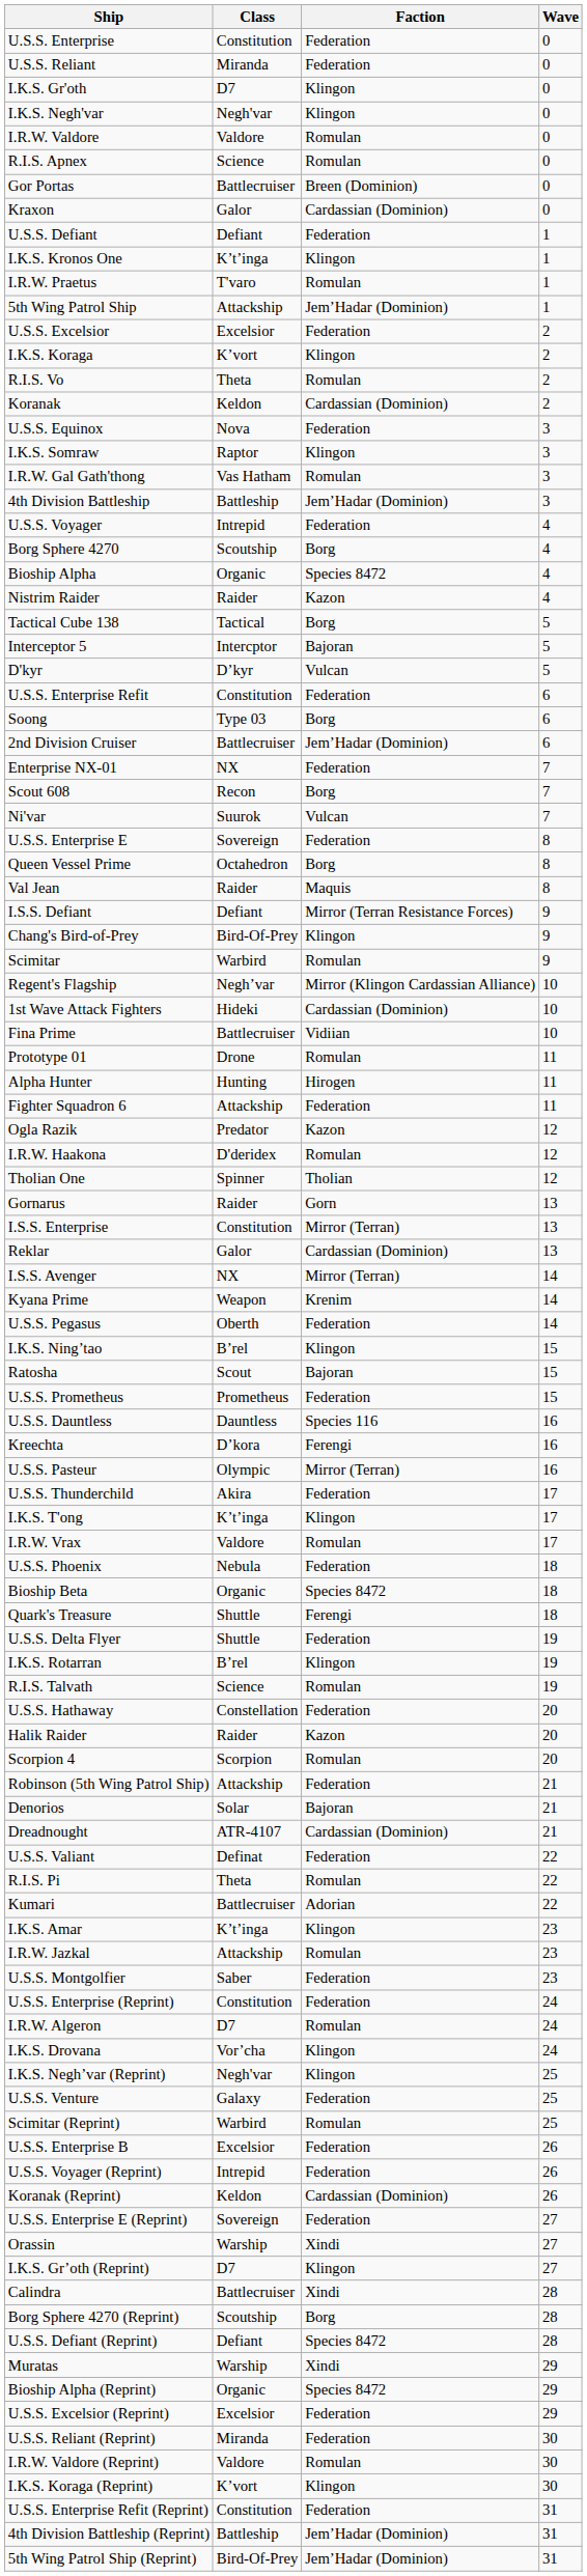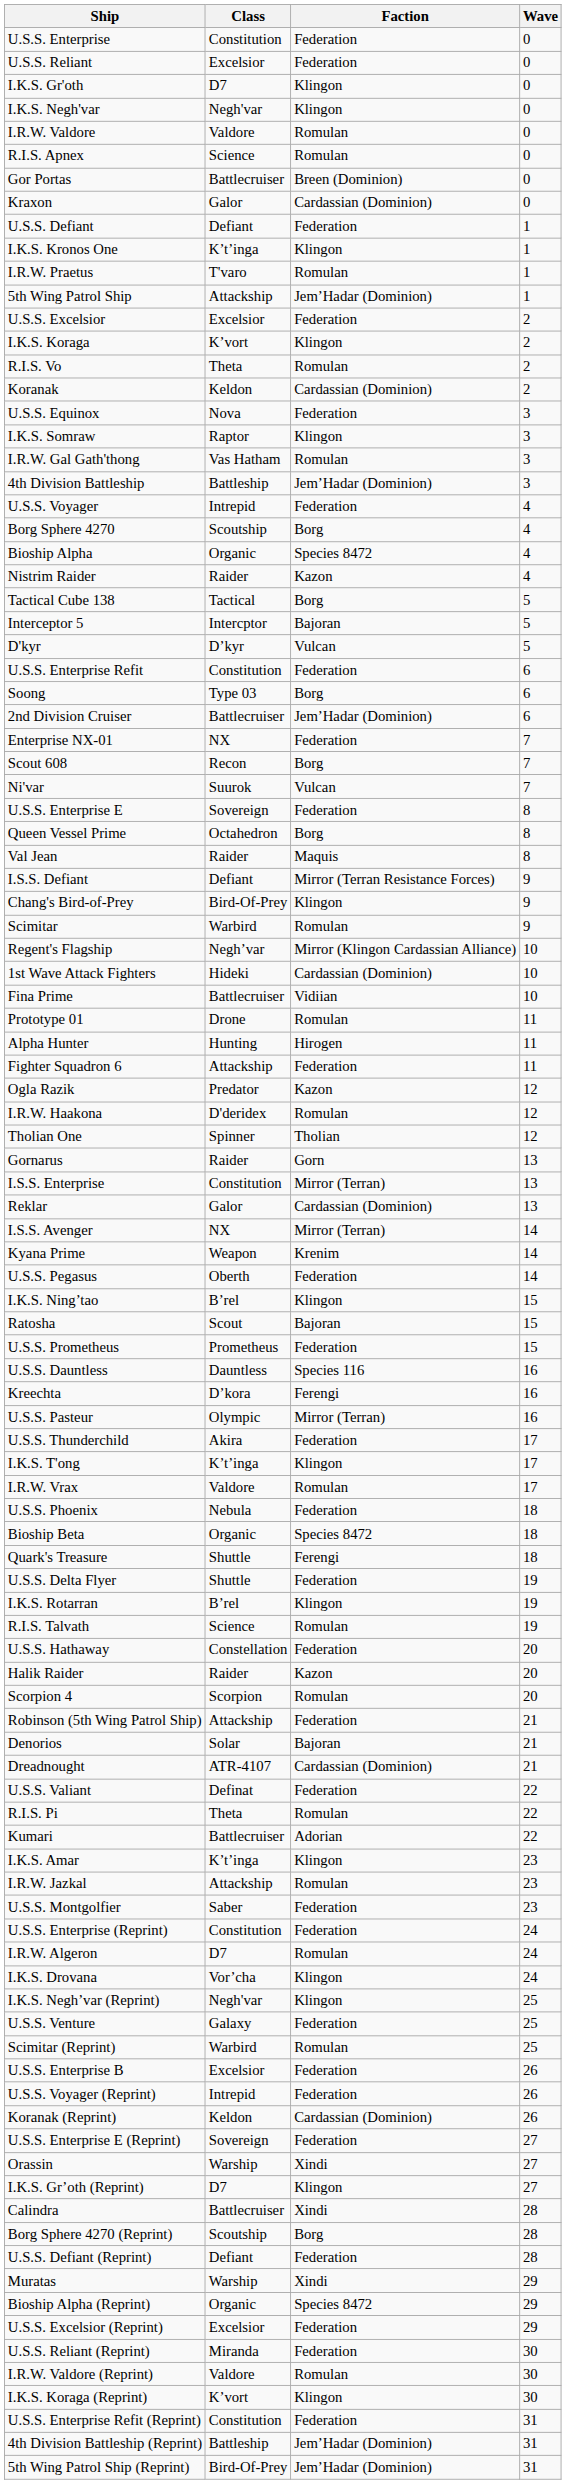U.S.S. Reliant | Class: Miranda -> Excelsior
U.S.S. Defiant (Reprint) | Faction: Species 8472 -> Federation
